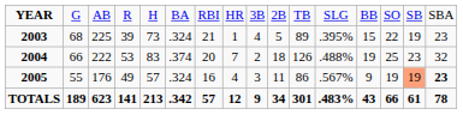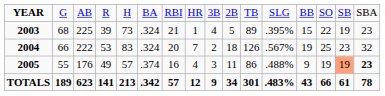2004 | column 6: .374 -> .324
2004 | column 12: .488% -> .567%
2005 | column 6: .324 -> .374
2005 | column 12: .567% -> .488%
